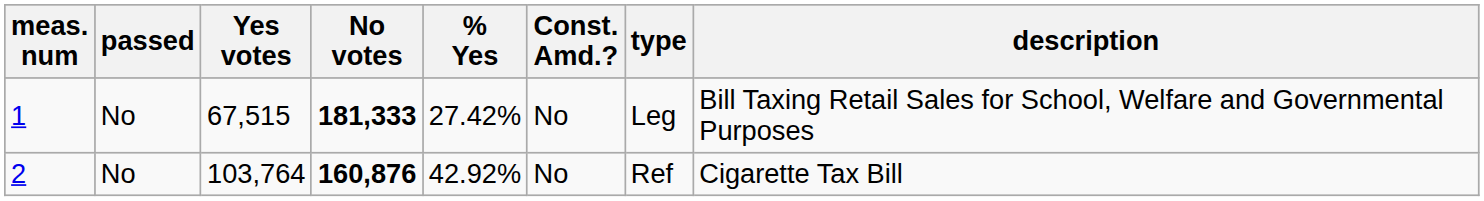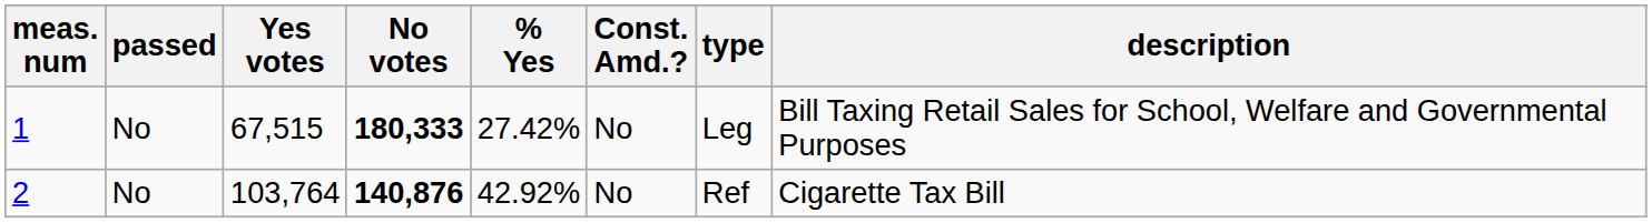1 | No votes: 181,333 -> 180,333
2 | No votes: 160,876 -> 140,876
